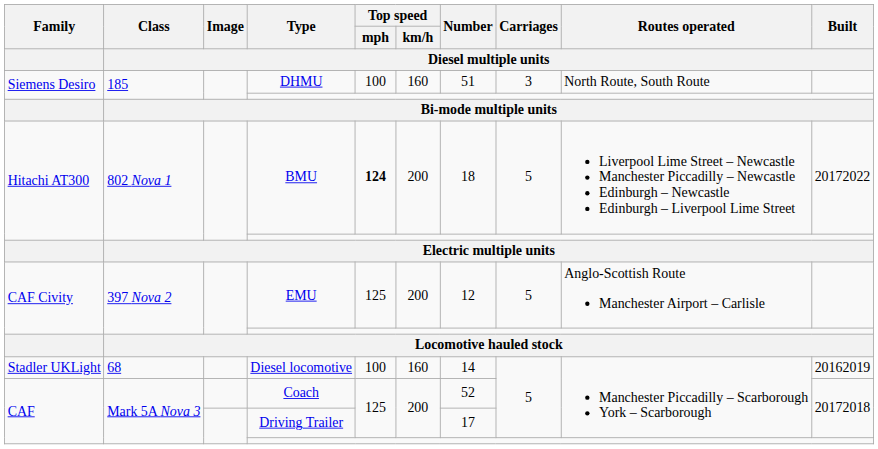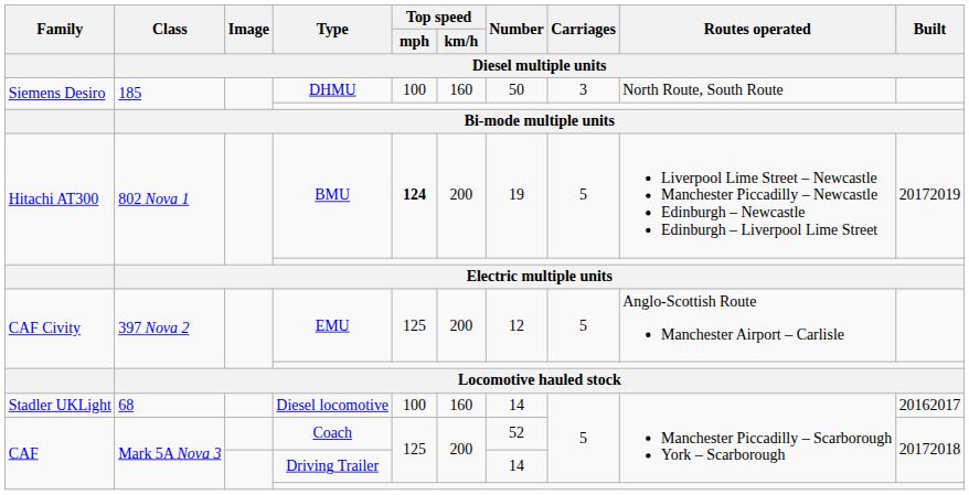DHMU | Number / Diesel multiple units: 51 -> 50
BMU | Number / Diesel multiple units: 18 -> 19
BMU | Built / Diesel multiple units: 20172022 -> 20172019
Diesel locomotive | Built / Diesel multiple units: 20162019 -> 20162017
Driving Trailer | Number / Diesel multiple units: 17 -> 14
